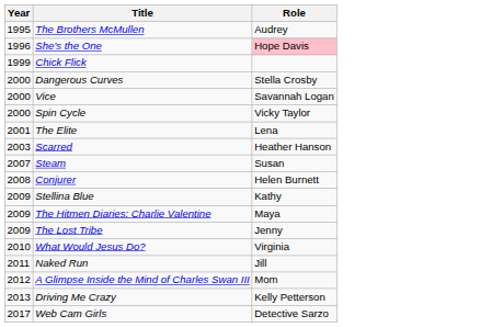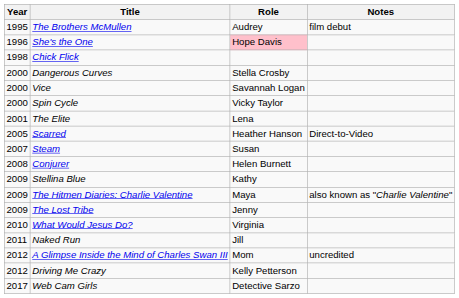+ column: Notes | film debut | Direct-to-Video | also known as "Charlie Valentine" | uncredited
Chick Flick | Year: 1999 -> 1998
Scarred | Year: 2003 -> 2005
Driving Me Crazy | Year: 2013 -> 2012
